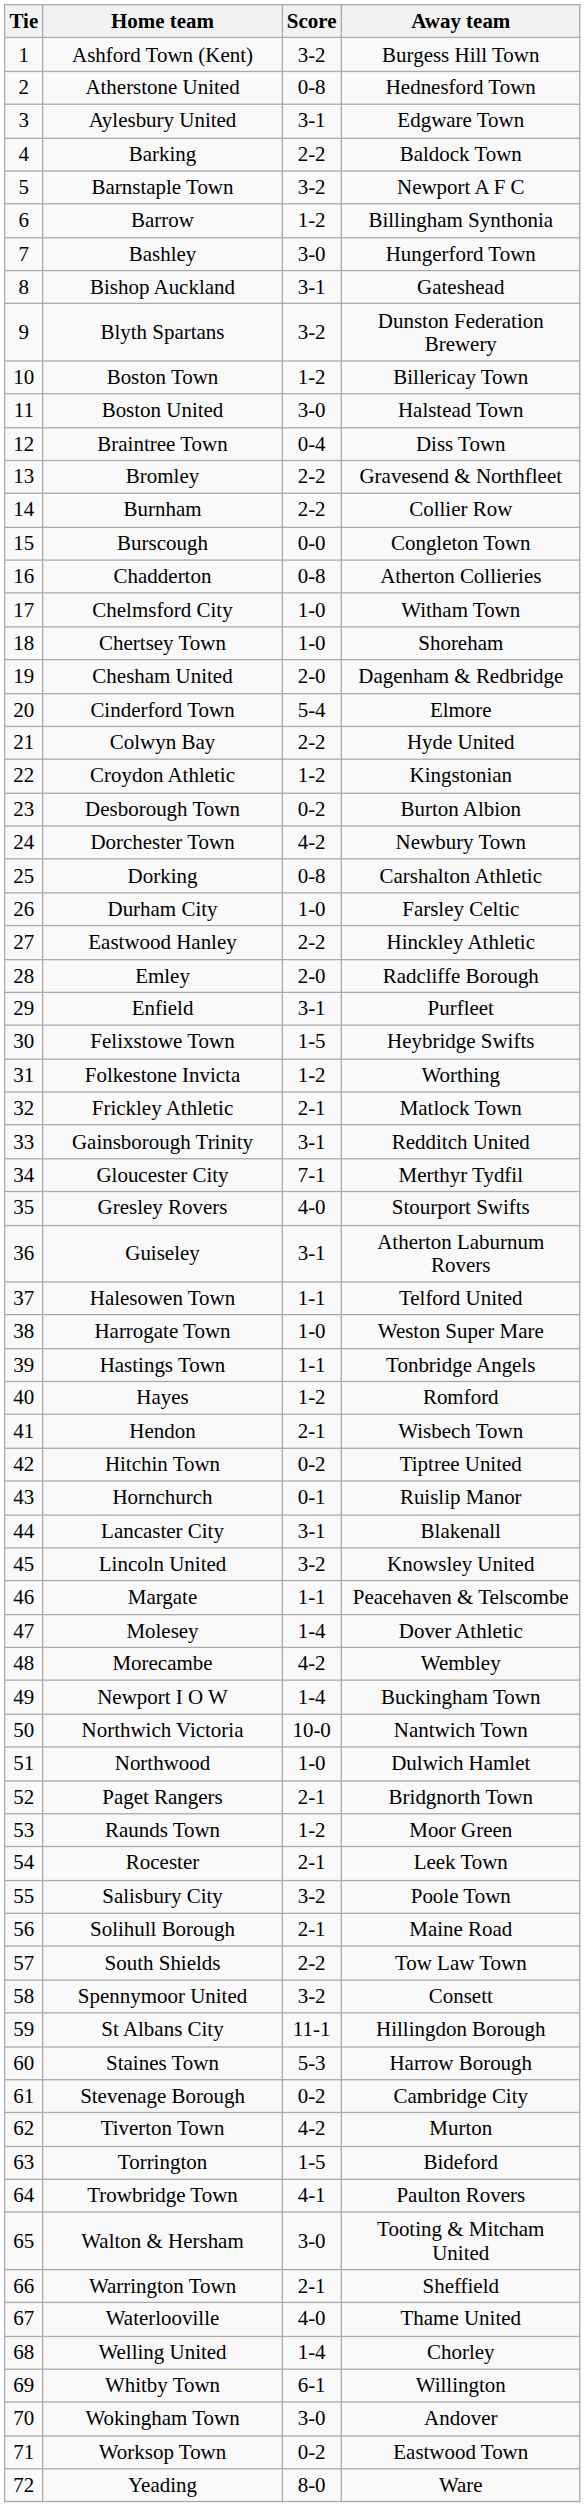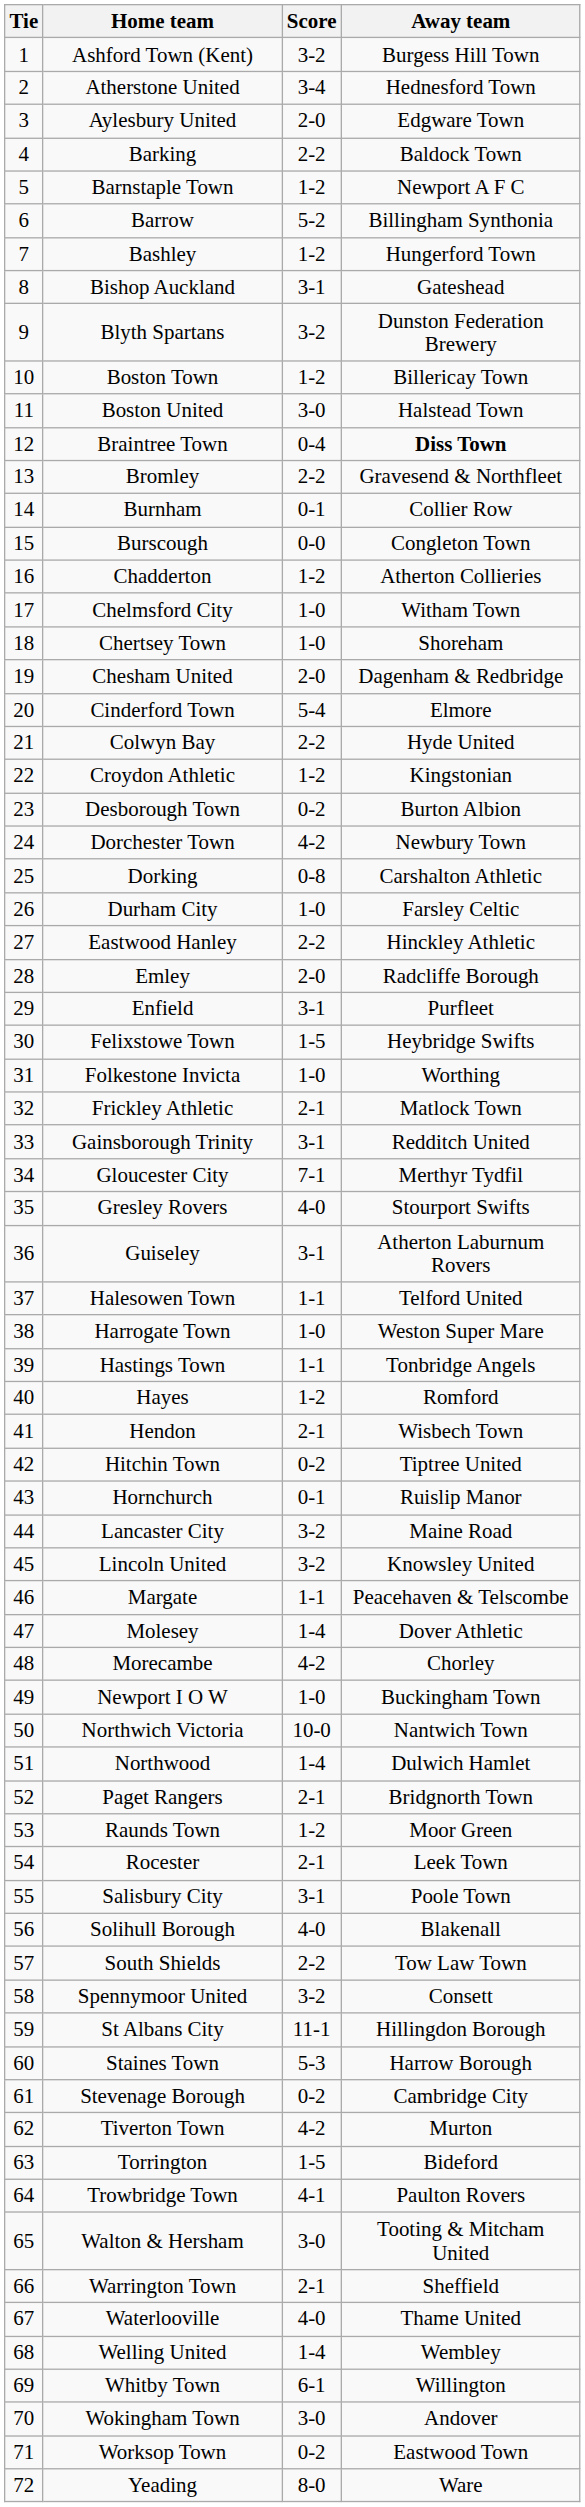Atherstone United | Score: 0-8 -> 3-4
Aylesbury United | Score: 3-1 -> 2-0
Barnstaple Town | Score: 3-2 -> 1-2
Barrow | Score: 1-2 -> 5-2
Bashley | Score: 3-0 -> 1-2
Braintree Town | Away team: normal -> bold
Burnham | Score: 2-2 -> 0-1
Chadderton | Score: 0-8 -> 1-2
Folkestone Invicta | Score: 1-2 -> 1-0
Lancaster City | Score: 3-1 -> 3-2
Lancaster City | Away team: Blakenall -> Maine Road
Morecambe | Away team: Wembley -> Chorley
Newport I O W | Score: 1-4 -> 1-0
Northwood | Score: 1-0 -> 1-4
Salisbury City | Score: 3-2 -> 3-1
Solihull Borough | Score: 2-1 -> 4-0
Solihull Borough | Away team: Maine Road -> Blakenall
Welling United | Away team: Chorley -> Wembley
